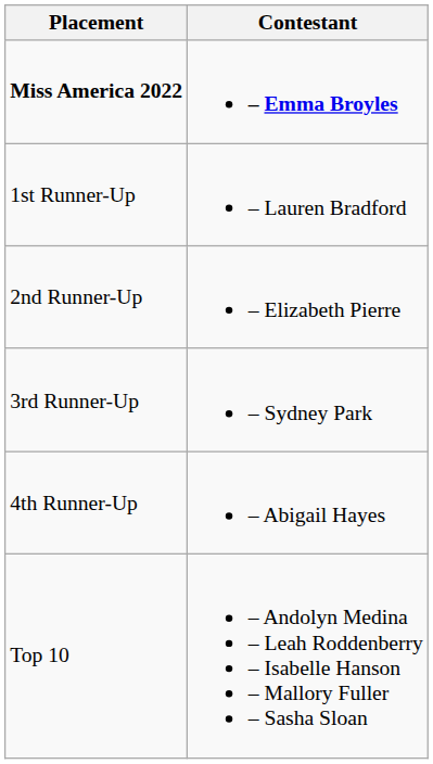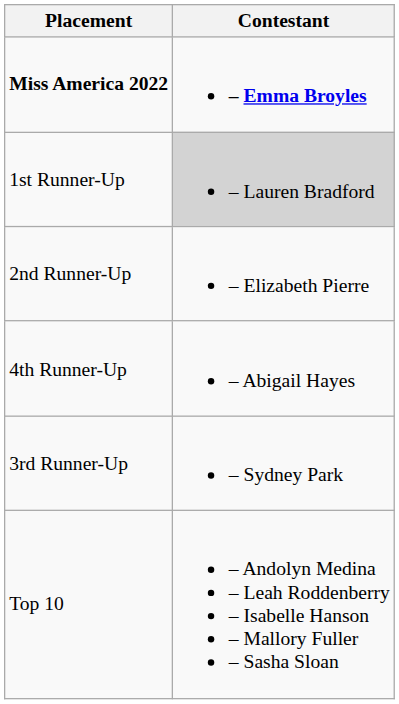1st Runner-Up | Contestant: no background -> lightgrey background
rows swapped: 3rd Runner-Up <-> 4th Runner-Up
